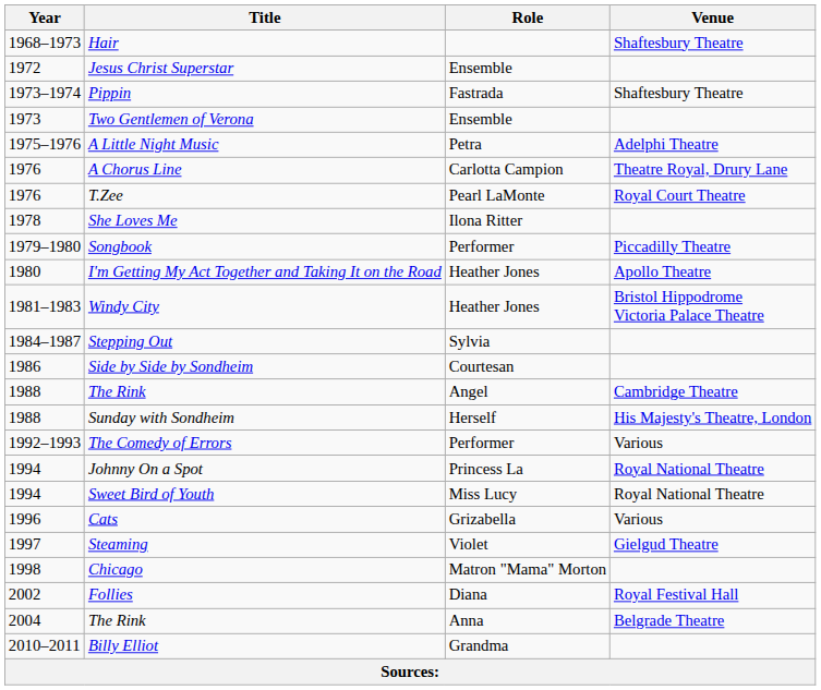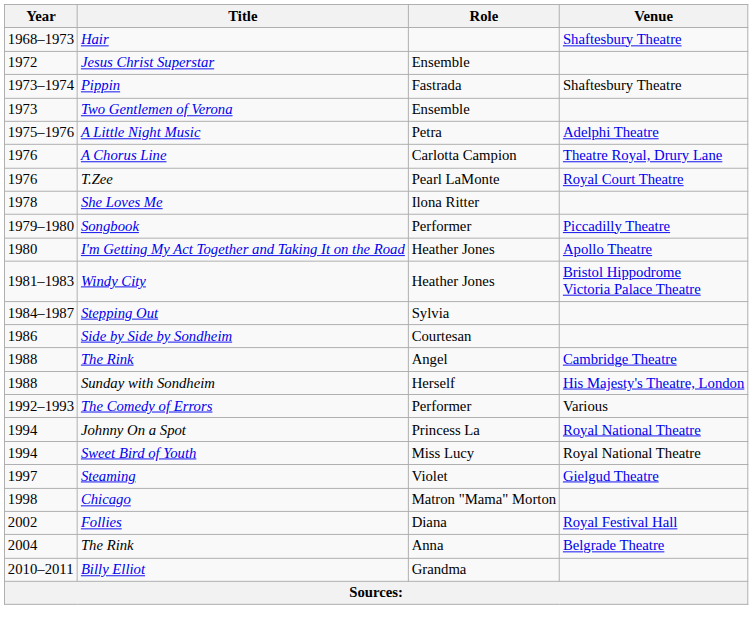- row: 1996 | Cats | Grizabella | Various
